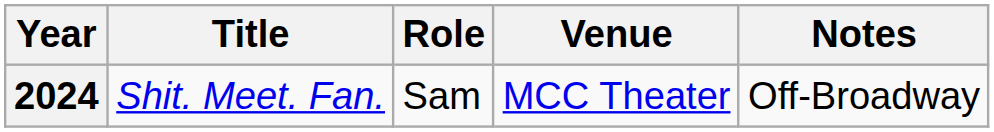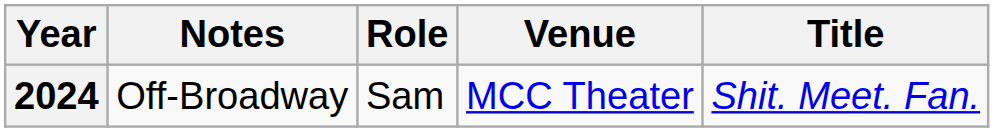columns swapped: Title <-> Notes
